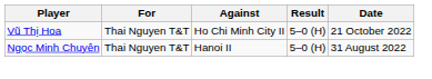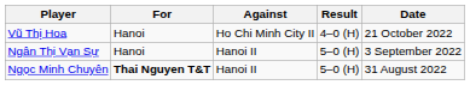Vũ Thị Hoa | For: Thai Nguyen T&T -> Hanoi
Vũ Thị Hoa | Result: 5–0 (H) -> 4–0 (H)
+ row: Ngân Thị Vạn Sự | Hanoi | Hanoi II | 5–0 (H) | 3 September 2022
Ngọc Minh Chuyên | For: normal -> bold
